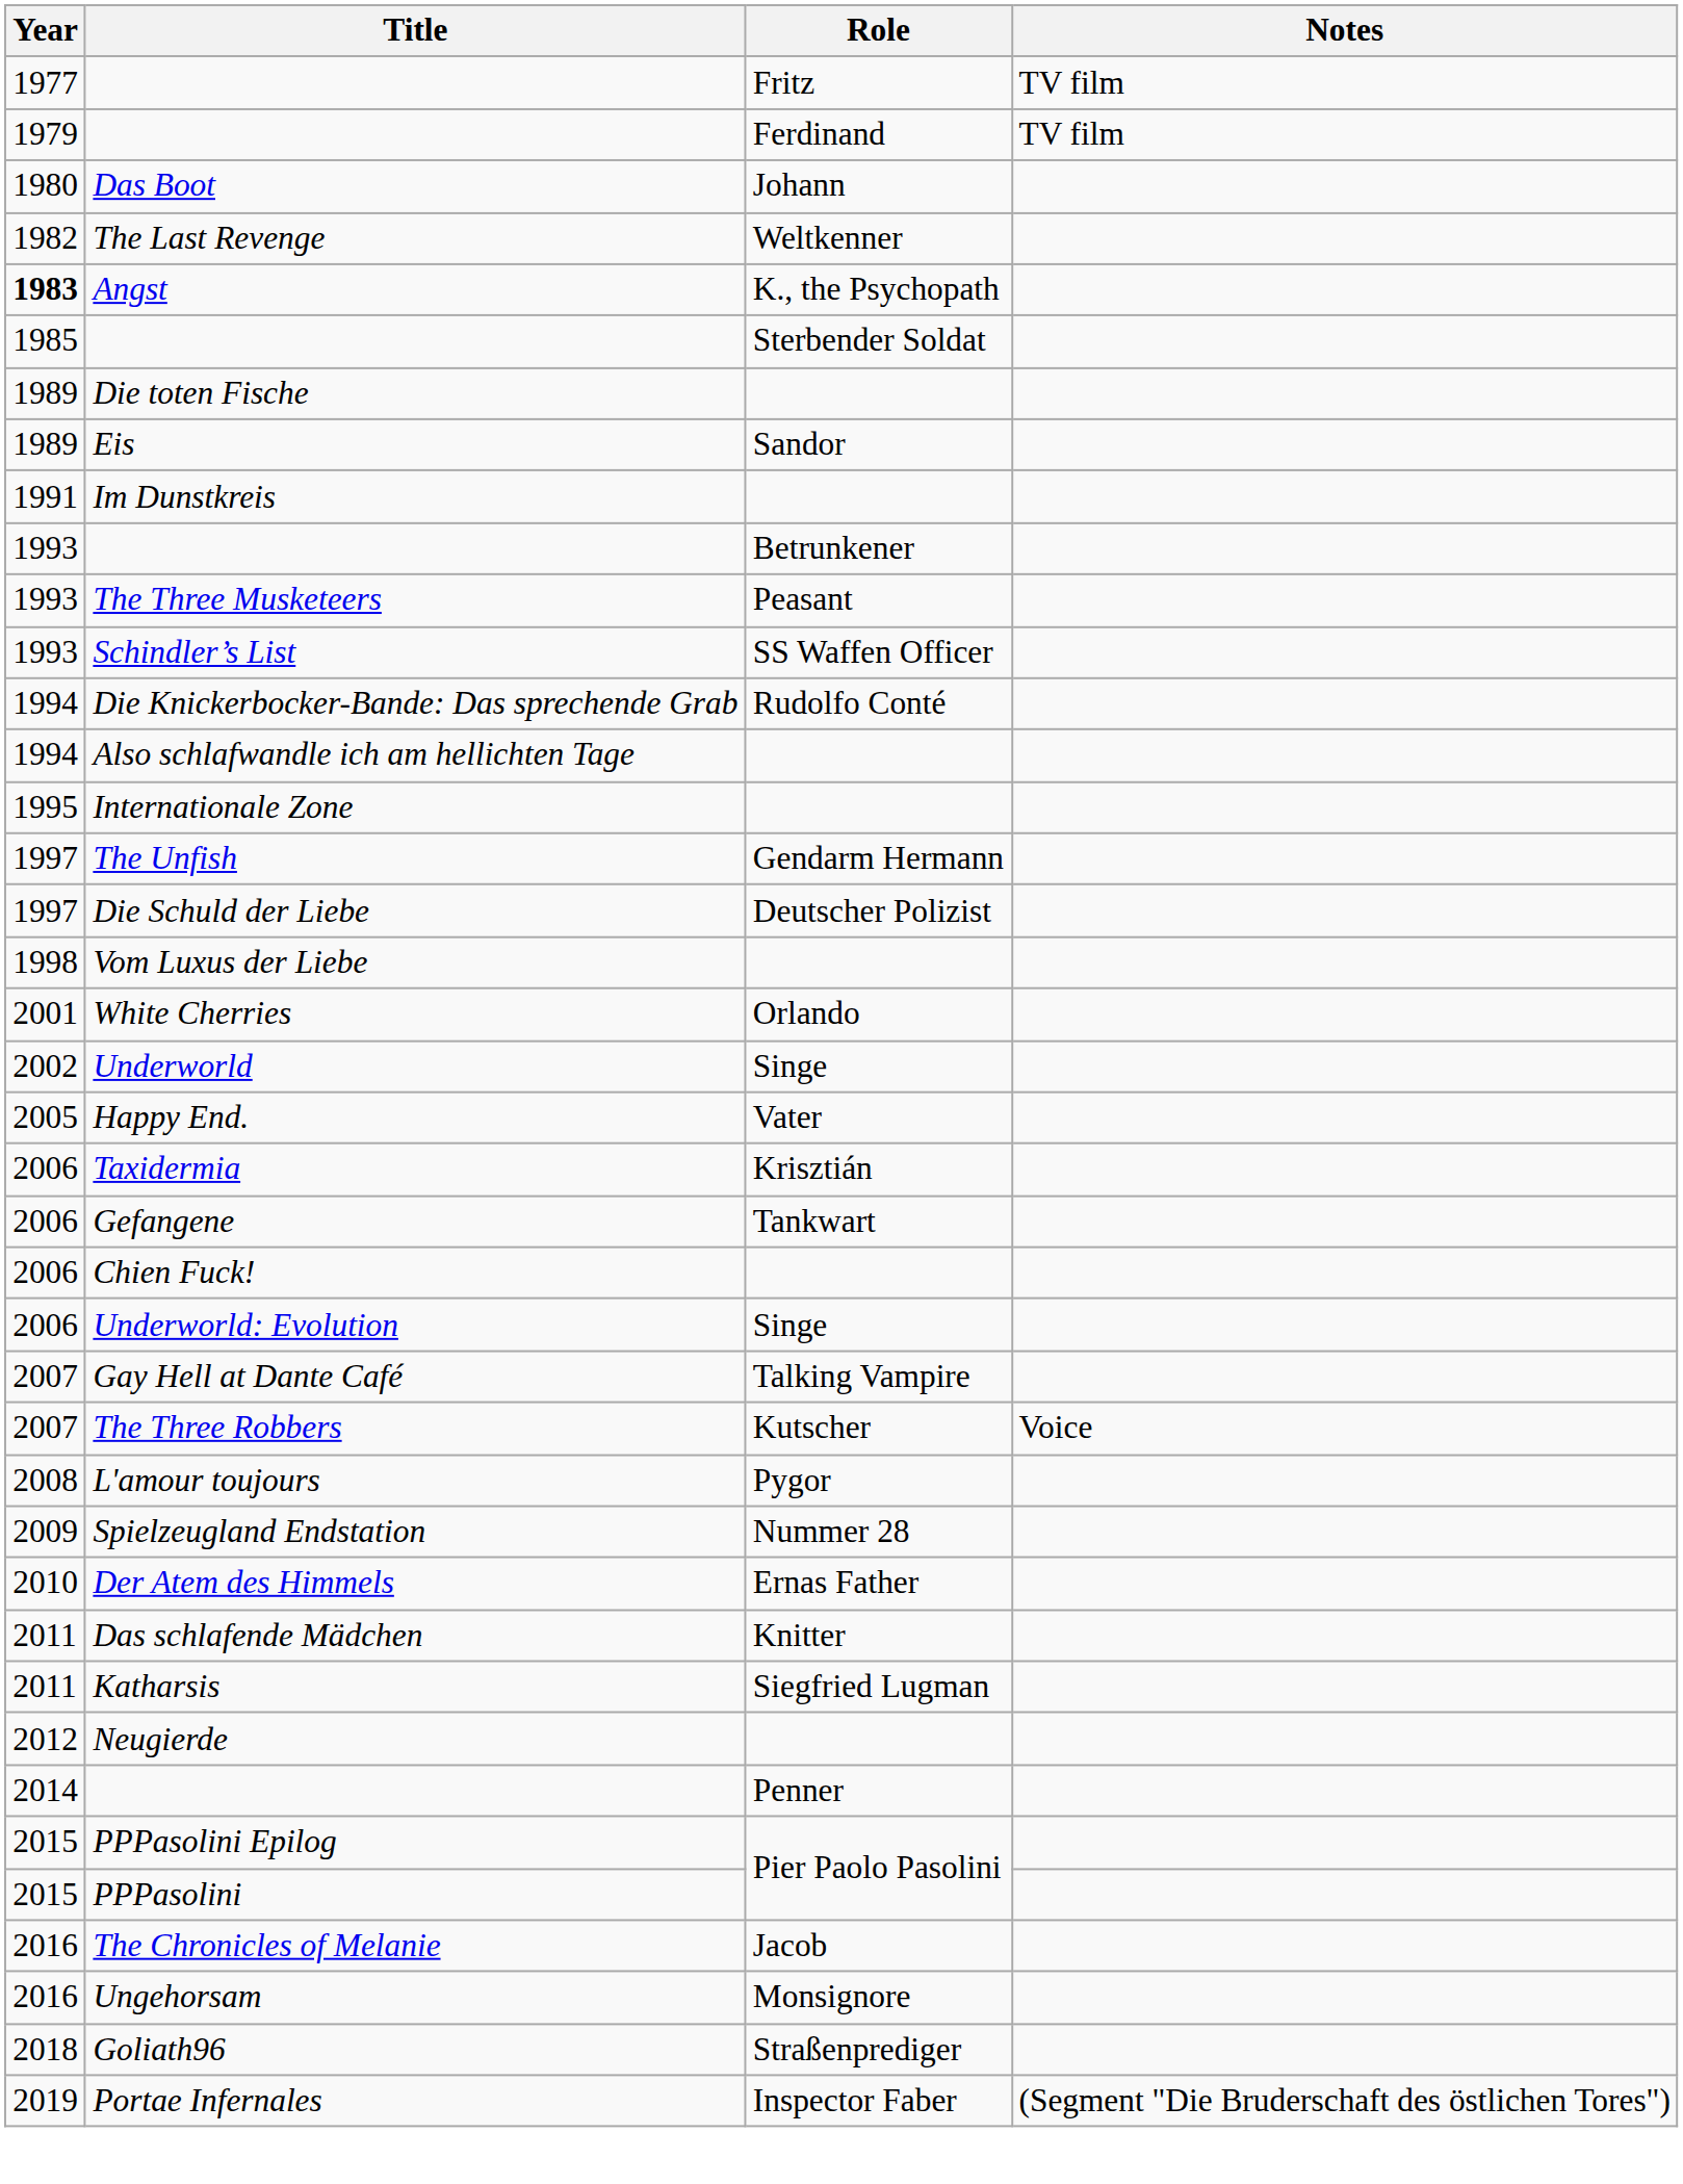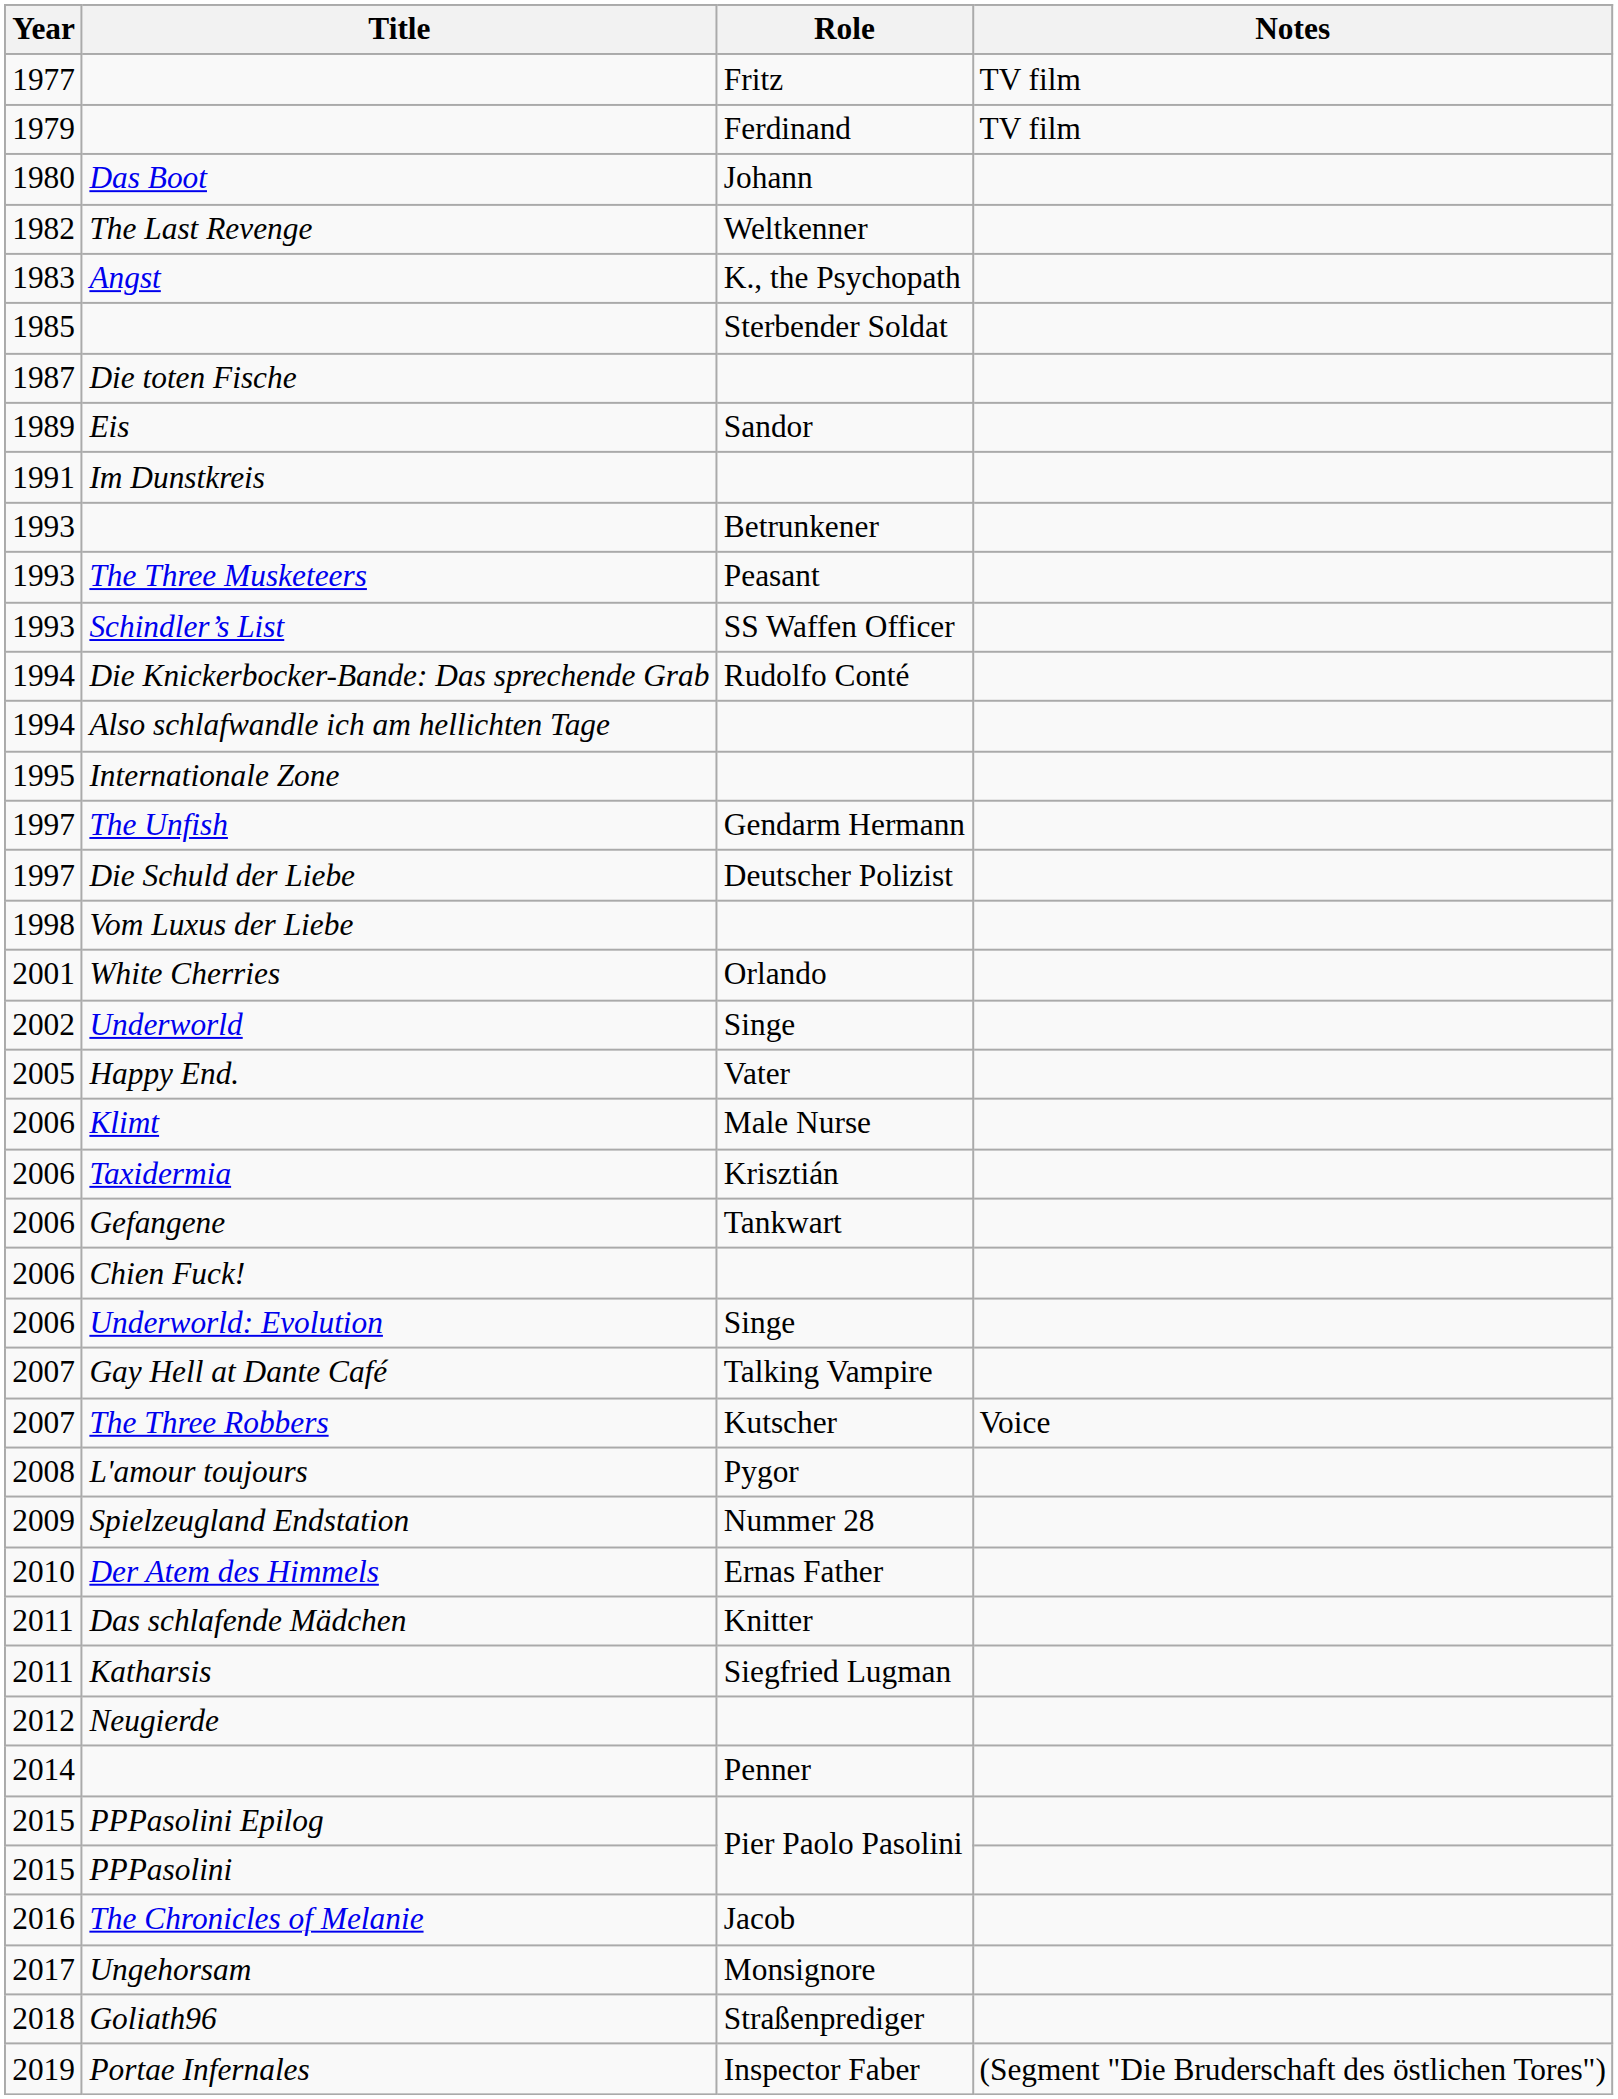Angst | Year: bold -> normal
Die toten Fische | Year: 1989 -> 1987
+ row: 2006 | Klimt | Male Nurse
Ungehorsam | Year: 2016 -> 2017
